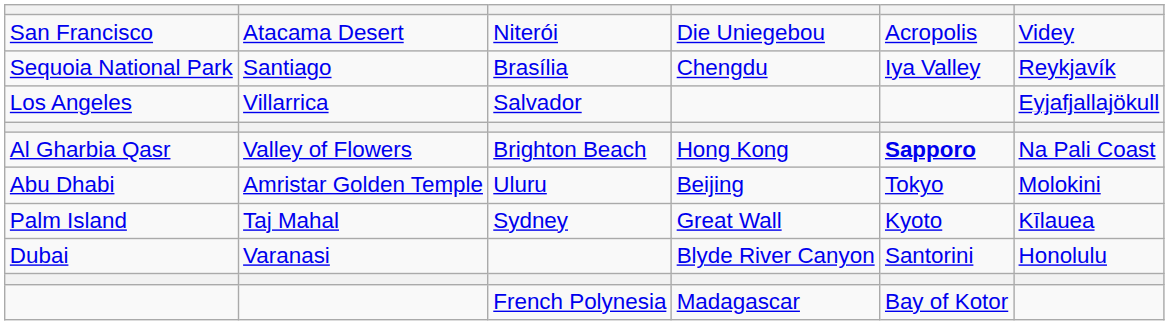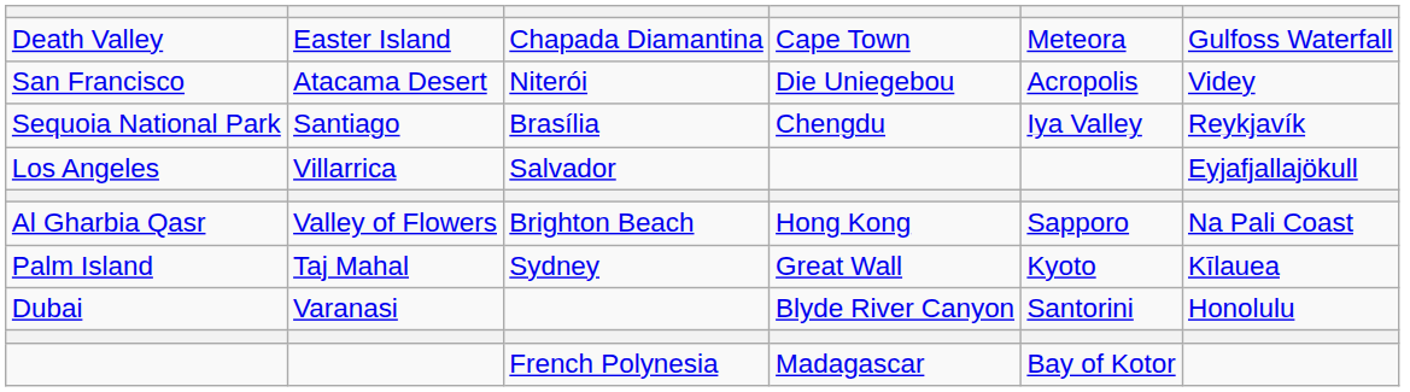+ row: Death Valley | Easter Island | Chapada Diamantina | Cape Town | Meteora | Gulfoss Waterfall
Al Gharbia Qasr | column 5: bold -> normal
- row: Abu Dhabi | Amristar Golden Temple | Uluru | Beijing | Tokyo | Molokini
